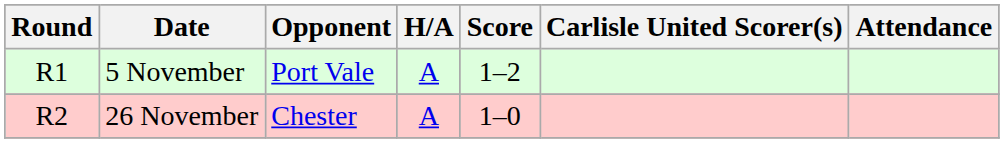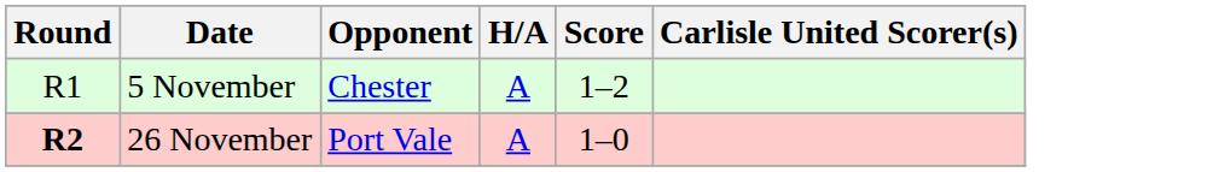- column: Attendance
5 November | Opponent: Port Vale -> Chester
26 November | Round: normal -> bold
26 November | Opponent: Chester -> Port Vale
